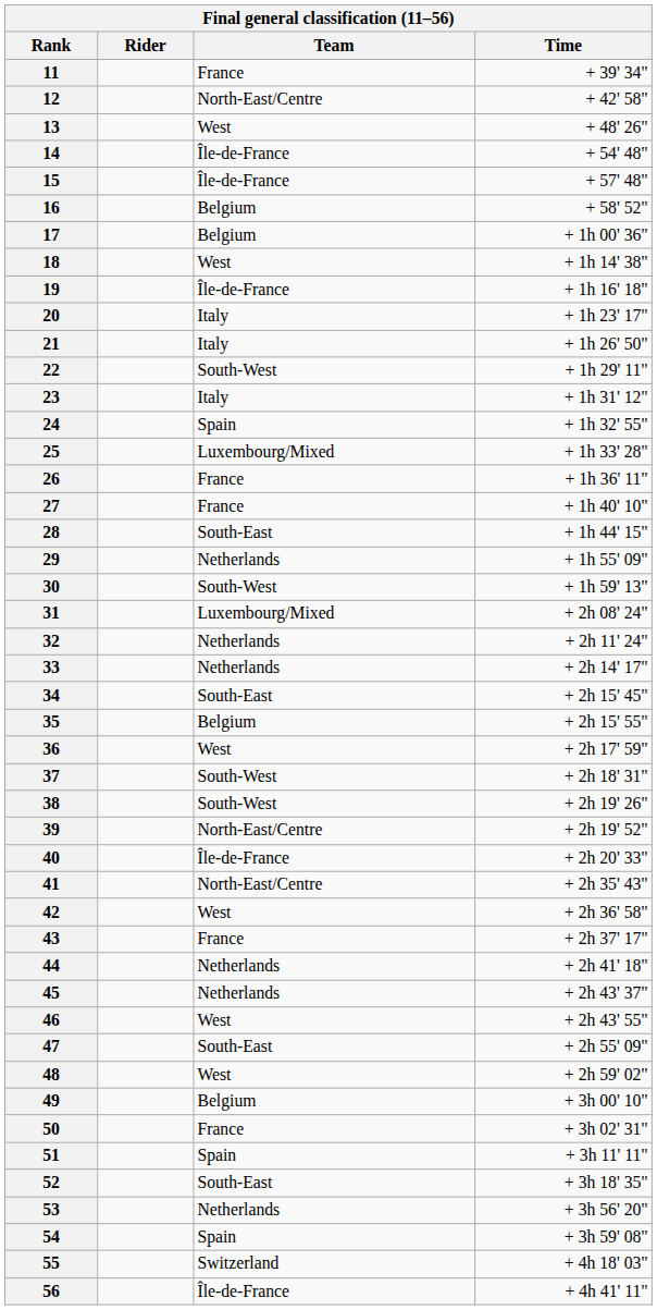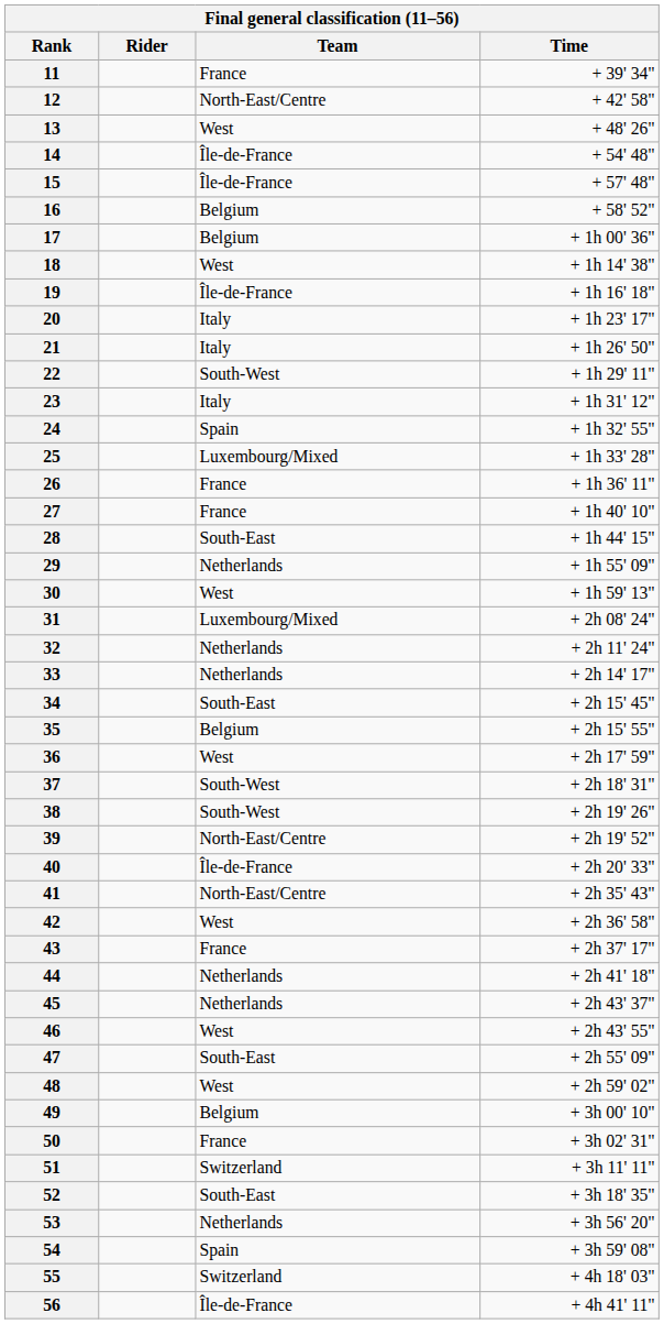30 | Team: South-West -> West
51 | Team: Spain -> Switzerland
